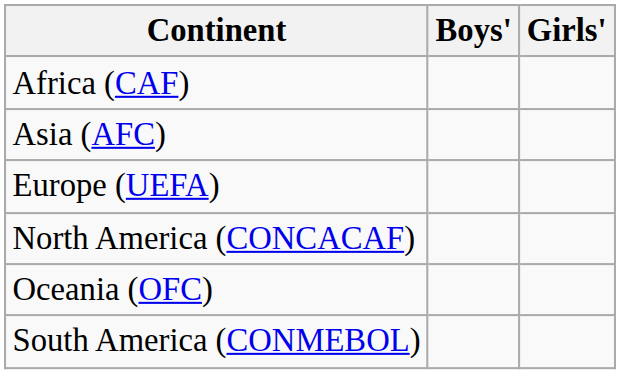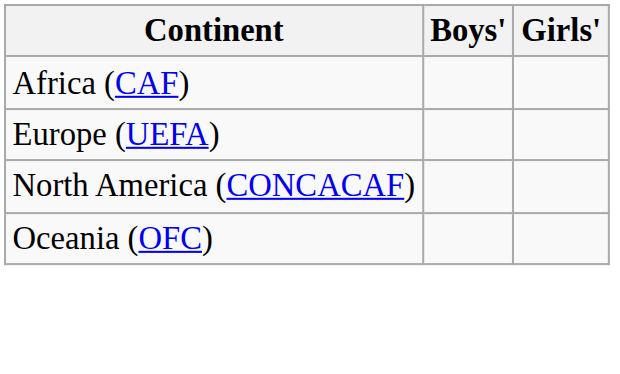- row: Asia (AFC)
- row: South America (CONMEBOL)
